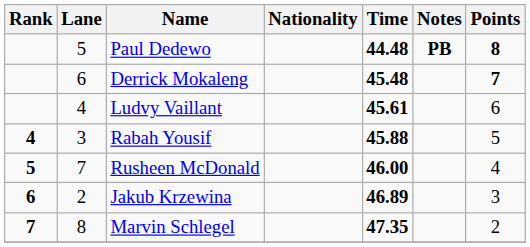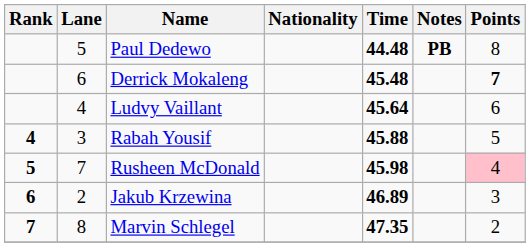Paul Dedewo | Points: bold -> normal
Ludvy Vaillant | Time: 45.61 -> 45.64
Rusheen McDonald | Time: 46.00 -> 45.98
Rusheen McDonald | Points: no background -> pink background
